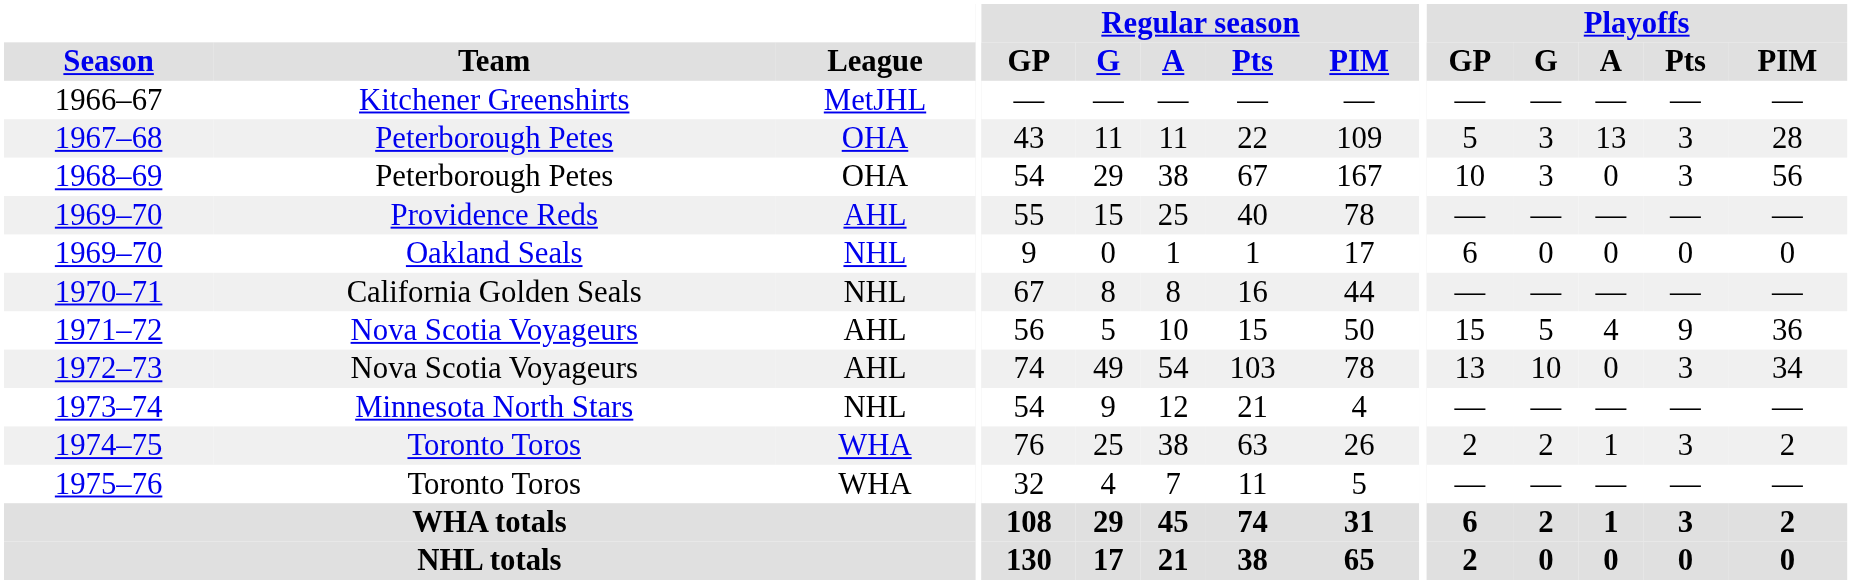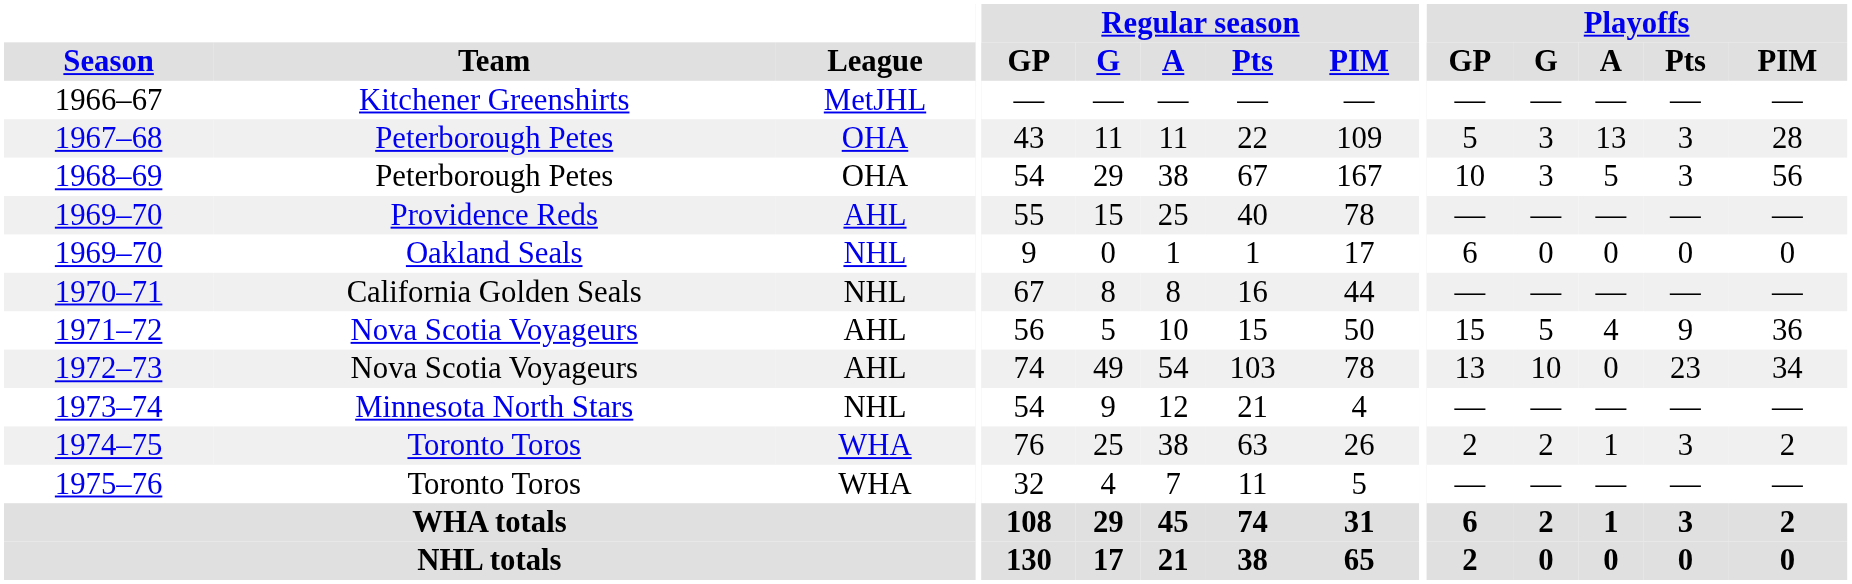1968–69 | Playoffs / A: 0 -> 5
1972–73 | Playoffs / Pts: 3 -> 23
